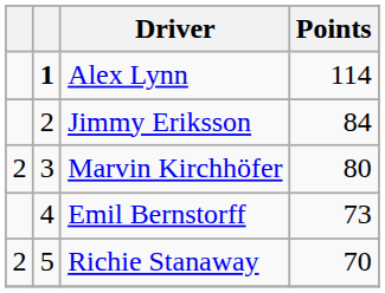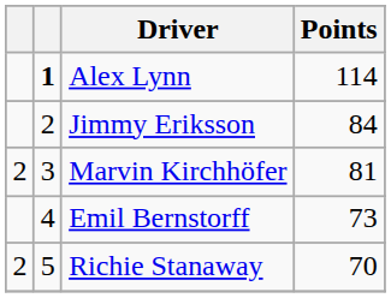Marvin Kirchhöfer | Points: 80 -> 81
